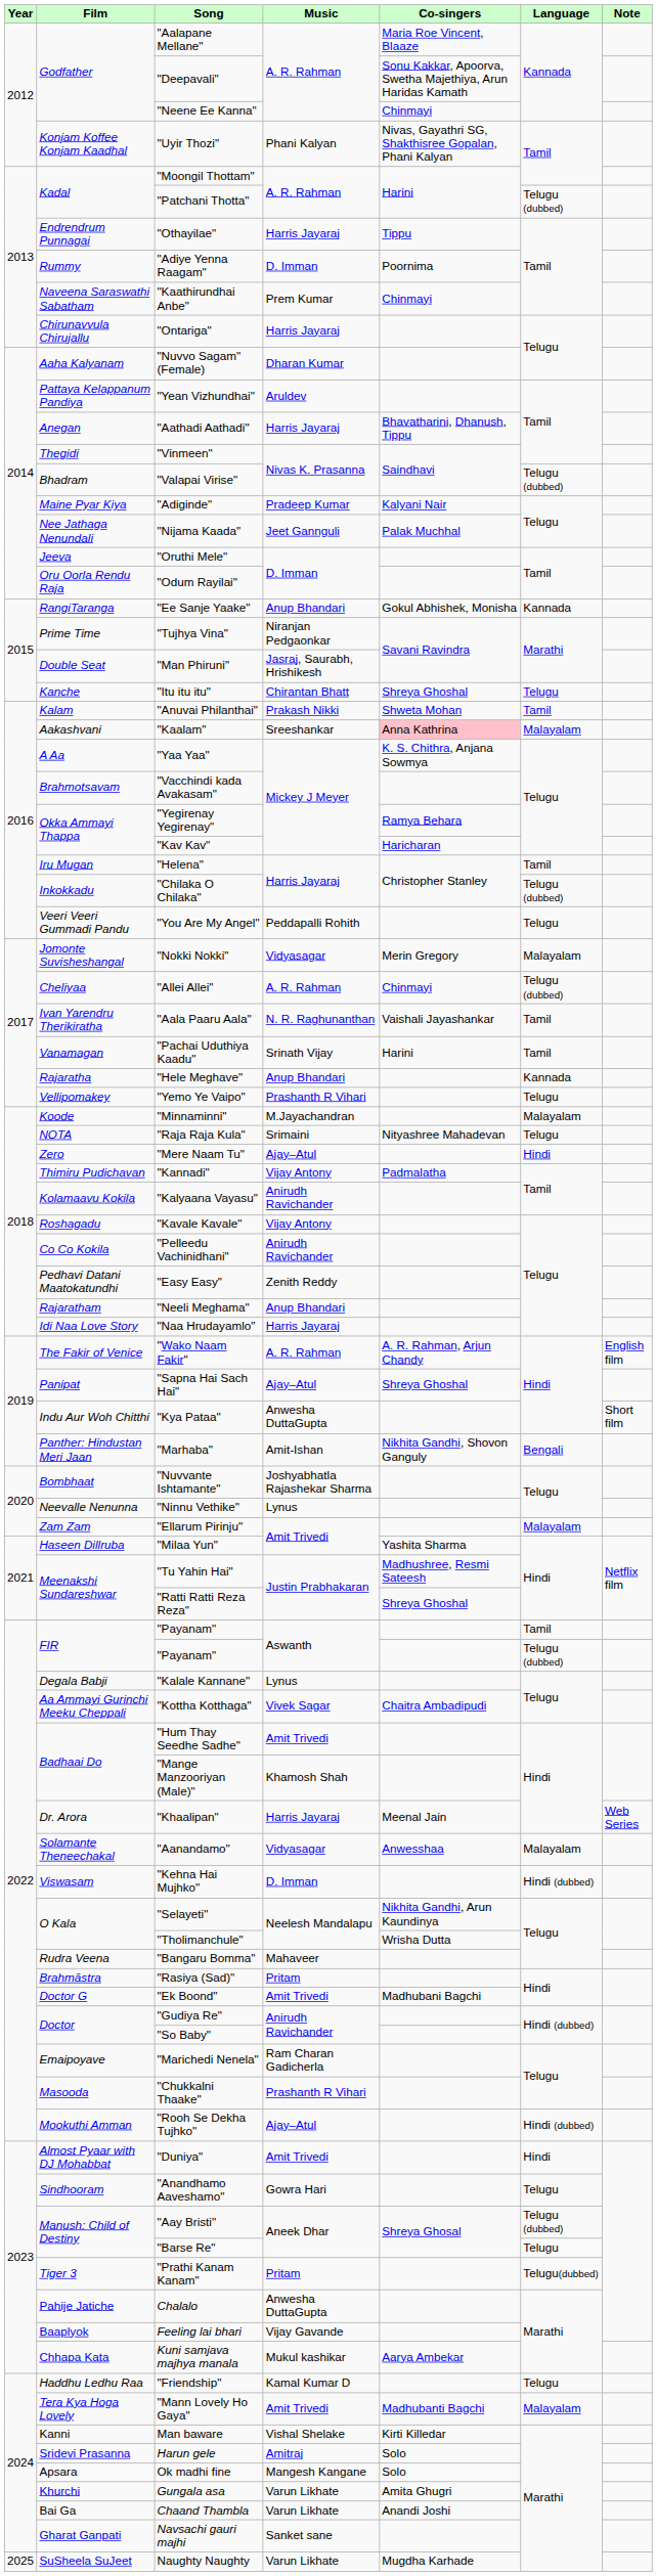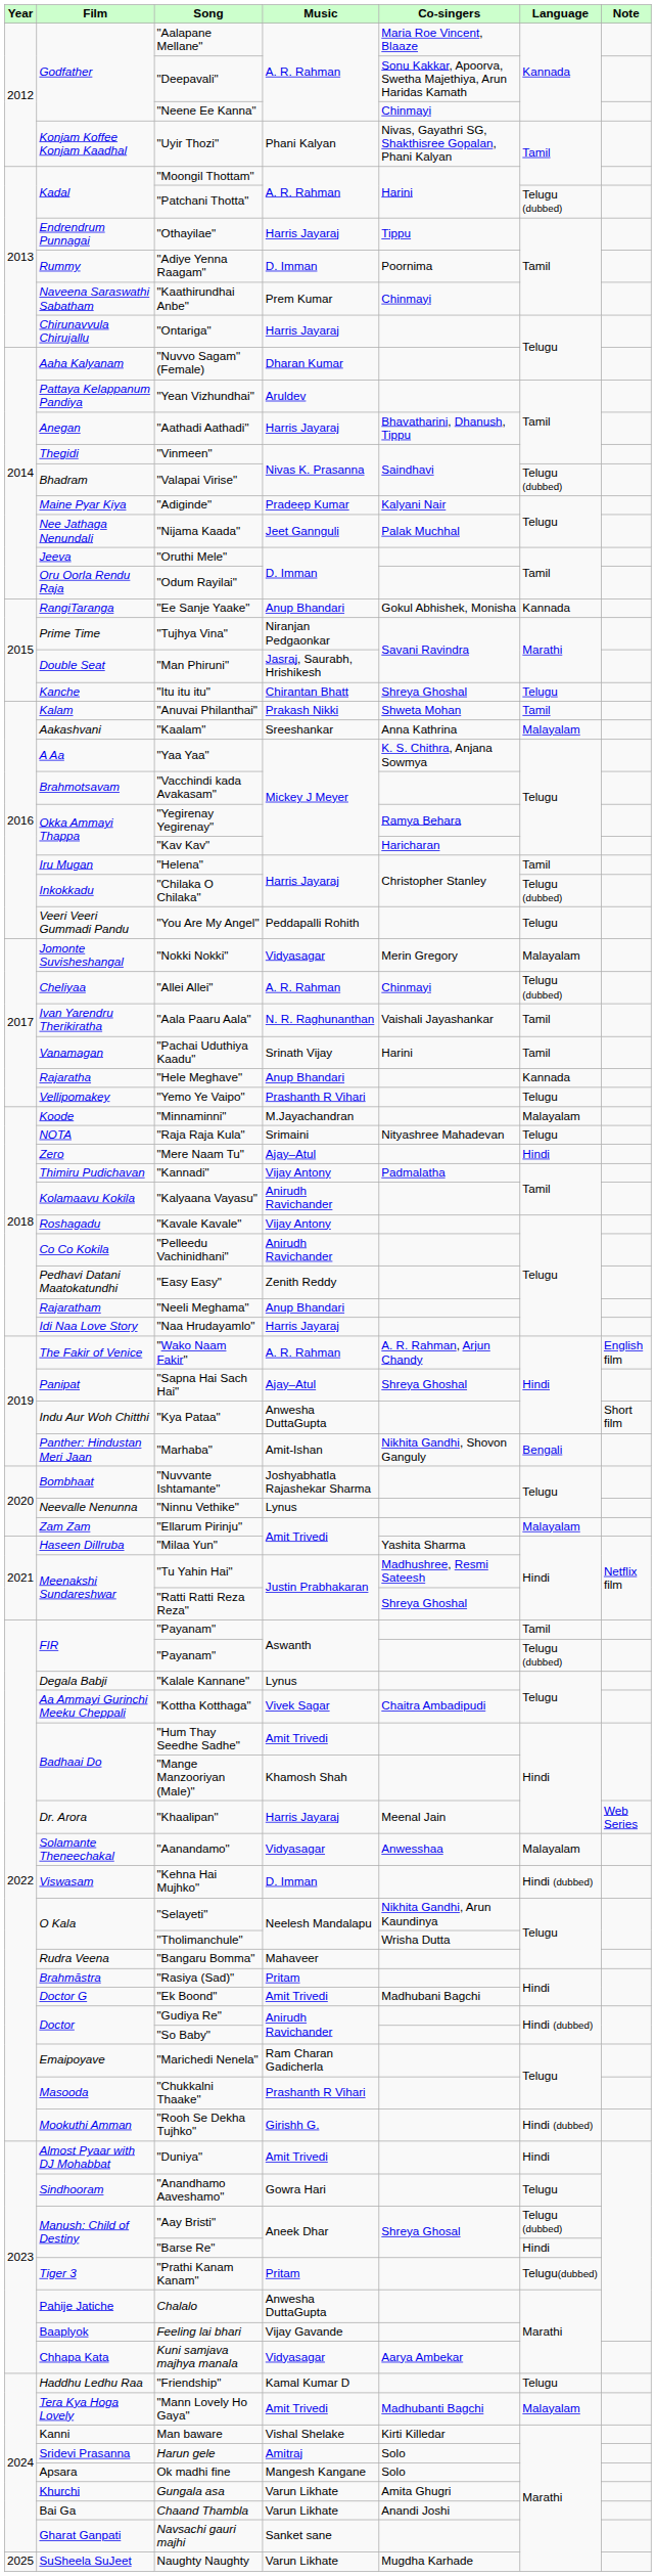"Kaalam" | Co-singers: pink background -> no background
"Rooh Se Dekha Tujhko" | Music: Ajay–Atul -> Girishh G.
"Barse Re" | Language: Telugu -> Hindi
Kuni samjava majhya manala | Music: Mukul kashikar -> Vidyasagar
